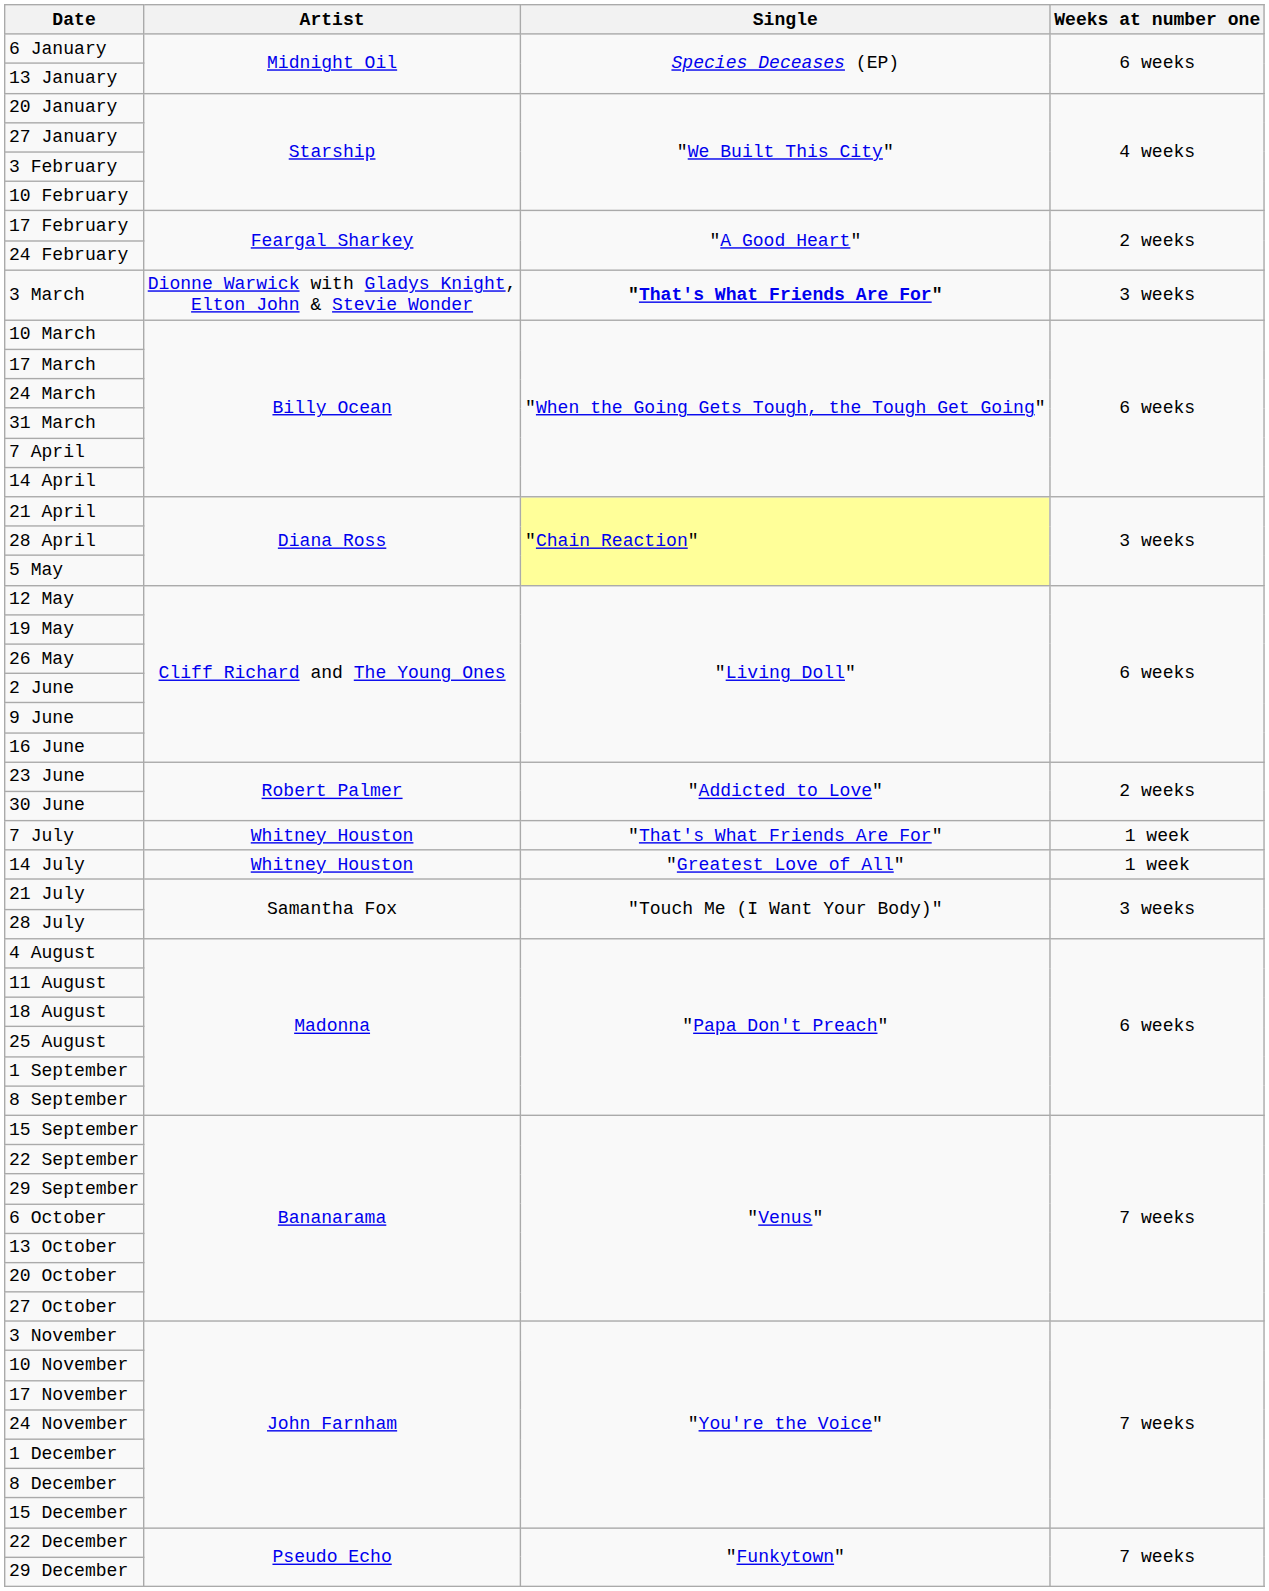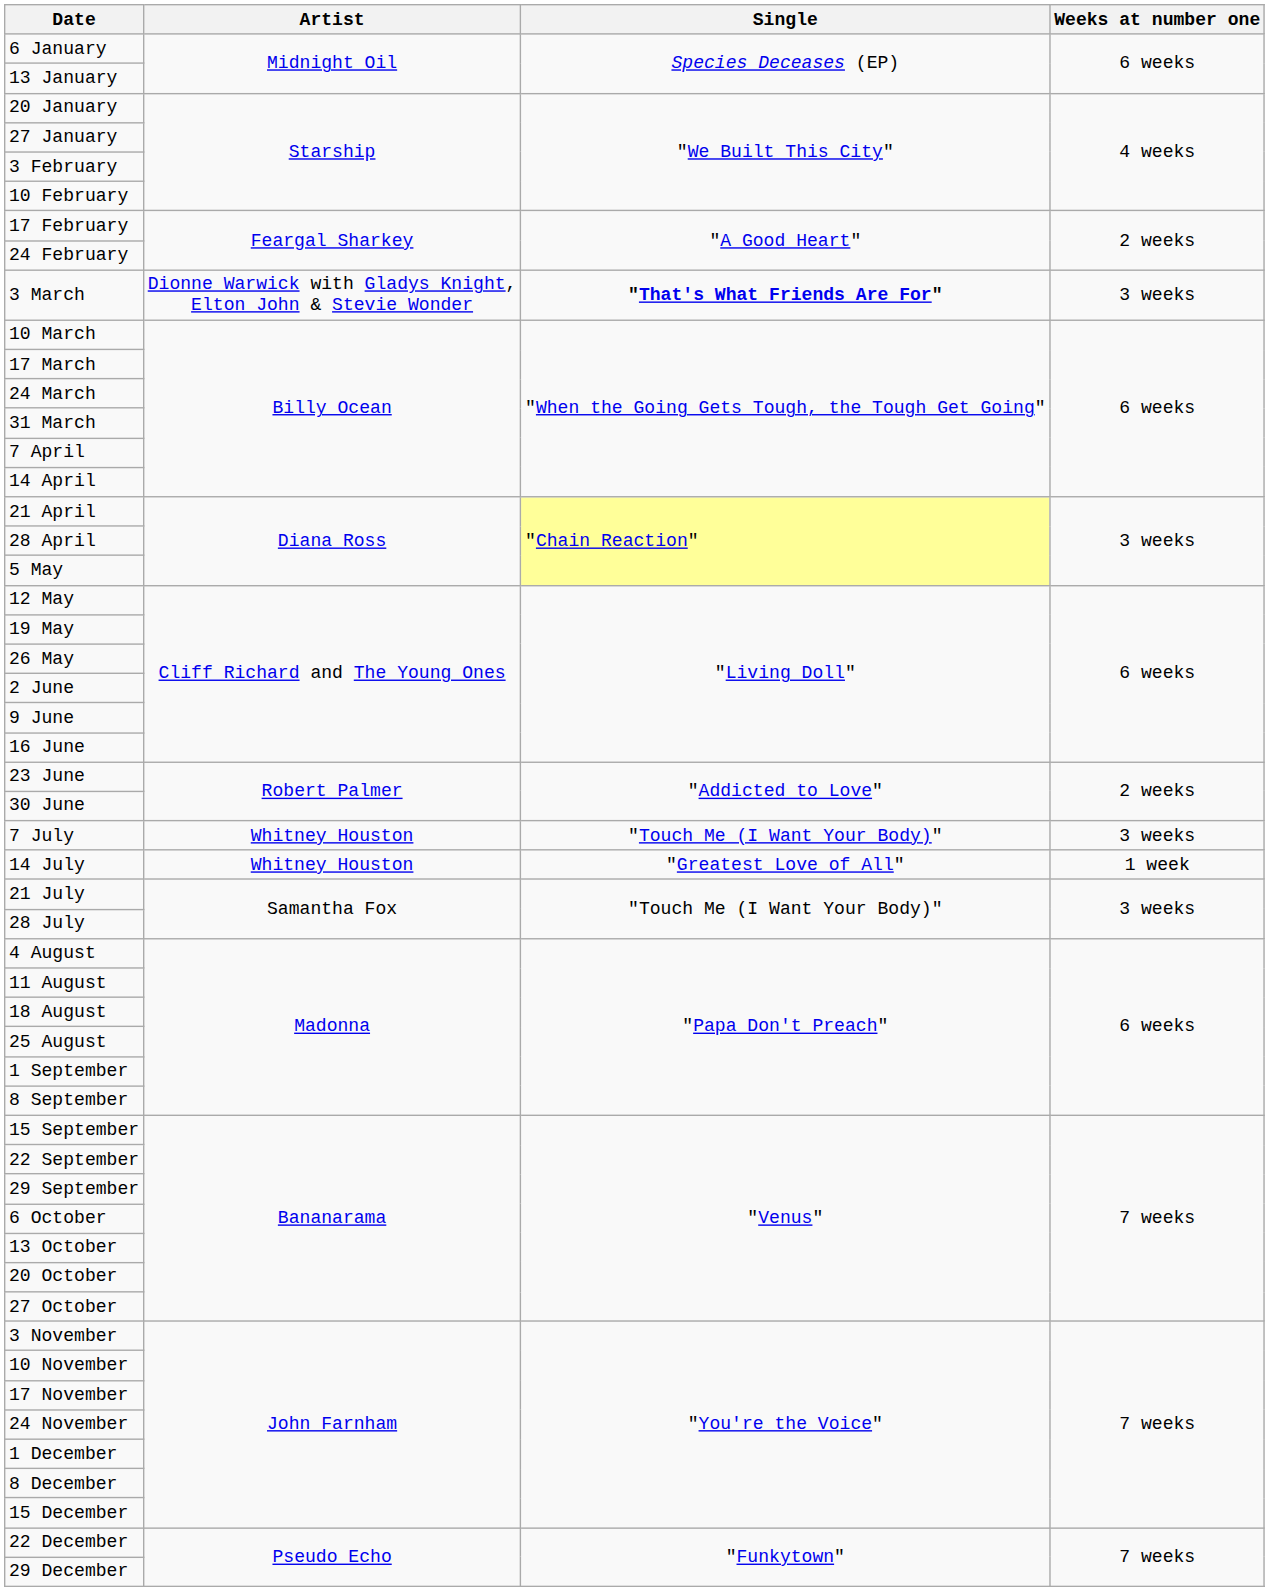7 July | Single: "That's What Friends Are For" -> "Touch Me (I Want Your Body)"
7 July | Weeks at number one: 1 week -> 3 weeks
